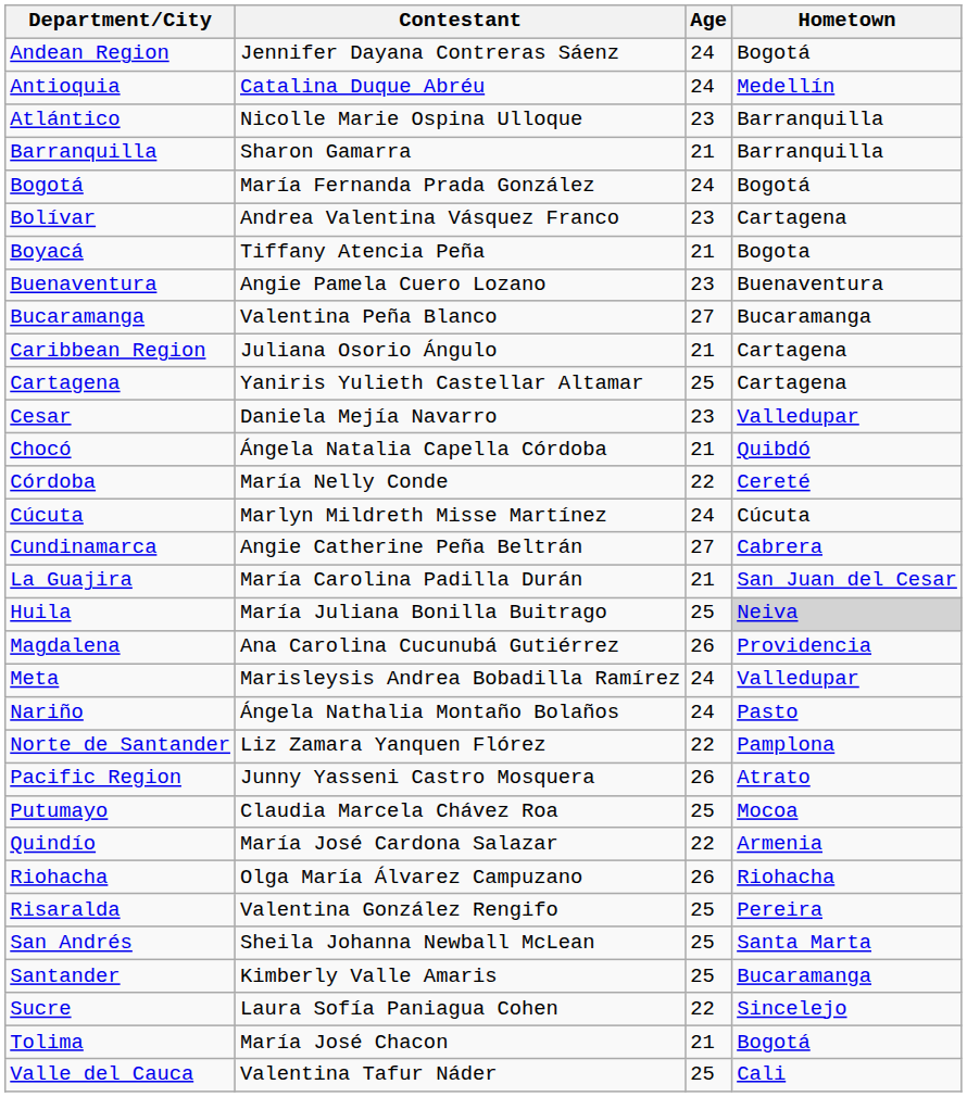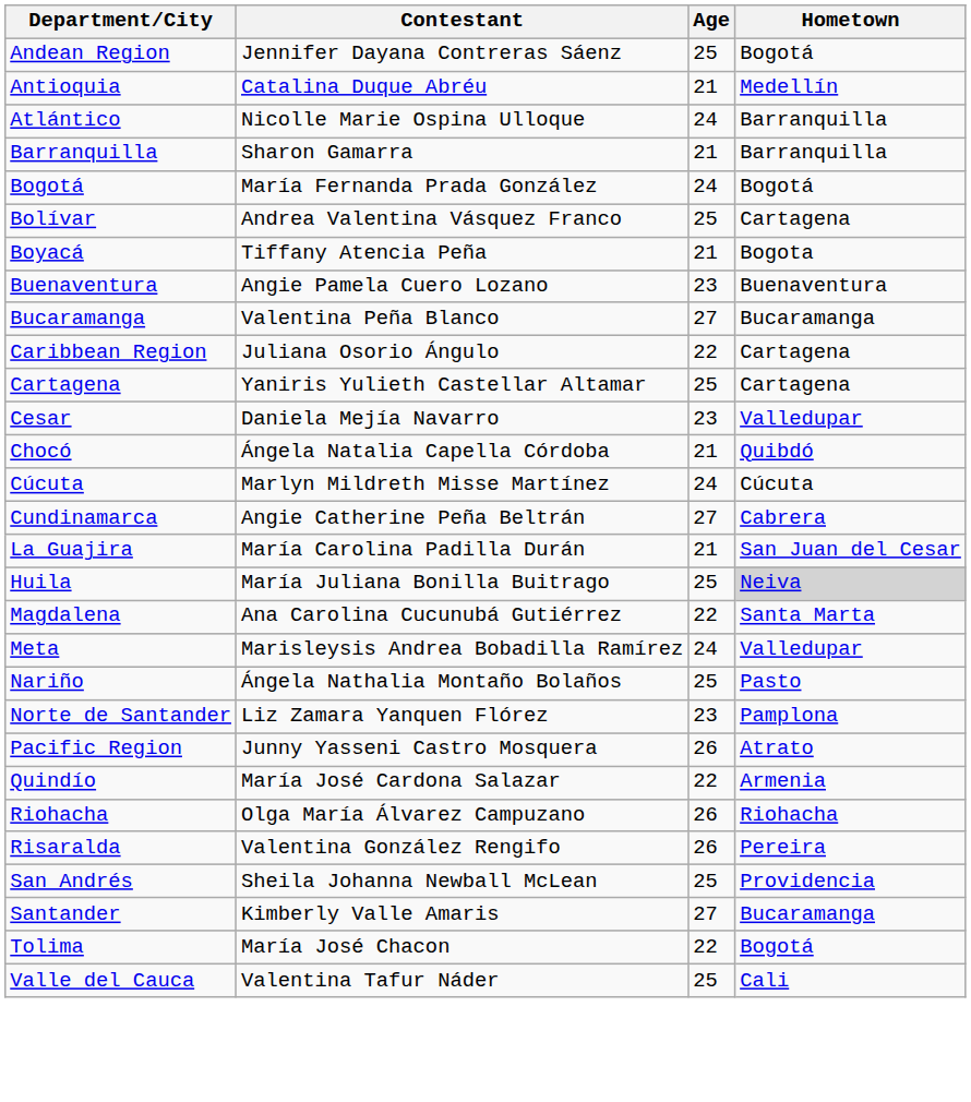Andean Region | Age: 24 -> 25
Antioquia | Age: 24 -> 21
Atlántico | Age: 23 -> 24
Bolívar | Age: 23 -> 25
Caribbean Region | Age: 21 -> 22
- row: Córdoba | María Nelly Conde | 22 | Cereté
Magdalena | Age: 26 -> 22
Magdalena | Hometown: Providencia -> Santa Marta
Nariño | Age: 24 -> 25
Norte de Santander | Age: 22 -> 23
- row: Putumayo | Claudia Marcela Chávez Roa | 25 | Mocoa
Risaralda | Age: 25 -> 26
San Andrés | Hometown: Santa Marta -> Providencia
Santander | Age: 25 -> 27
- row: Sucre | Laura Sofía Paniagua Cohen | 22 | Sincelejo
Tolima | Age: 21 -> 22
